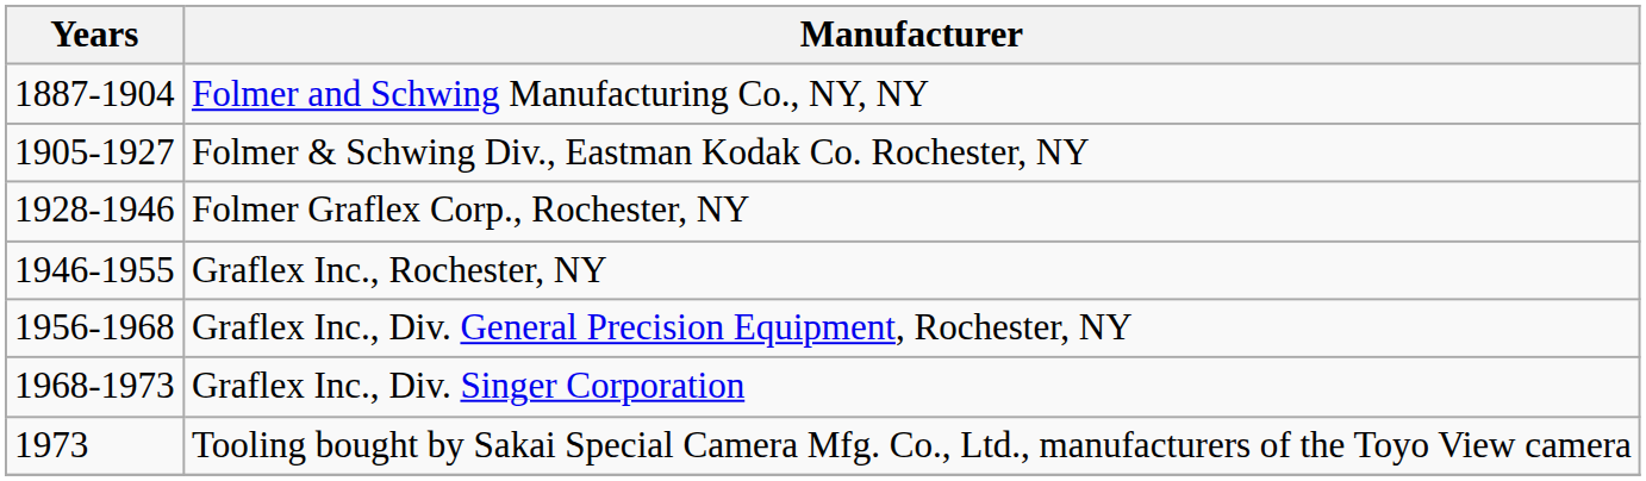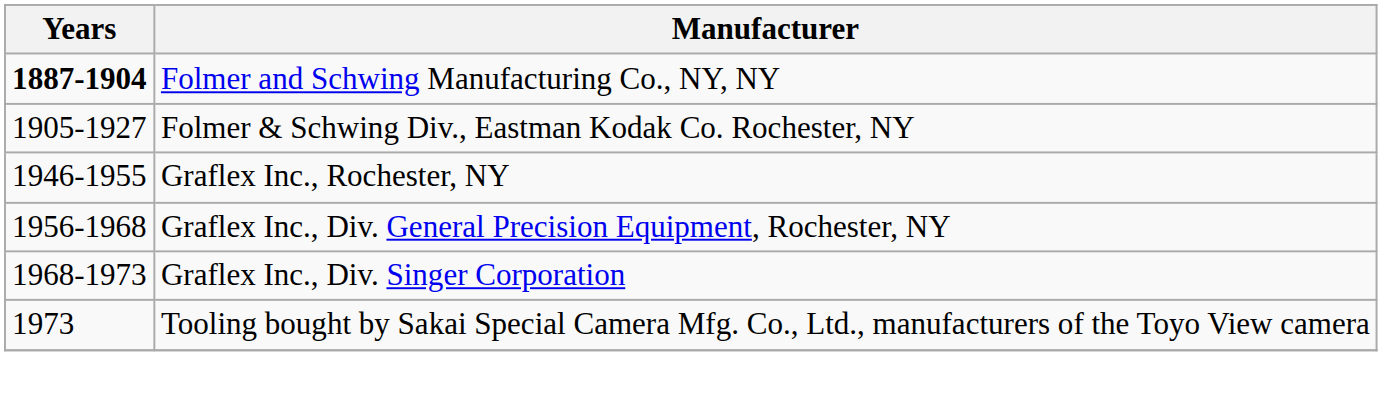Folmer and Schwing Manufacturing Co., NY, NY | Years: normal -> bold
- row: 1928-1946 | Folmer Graflex Corp., Rochester, NY
